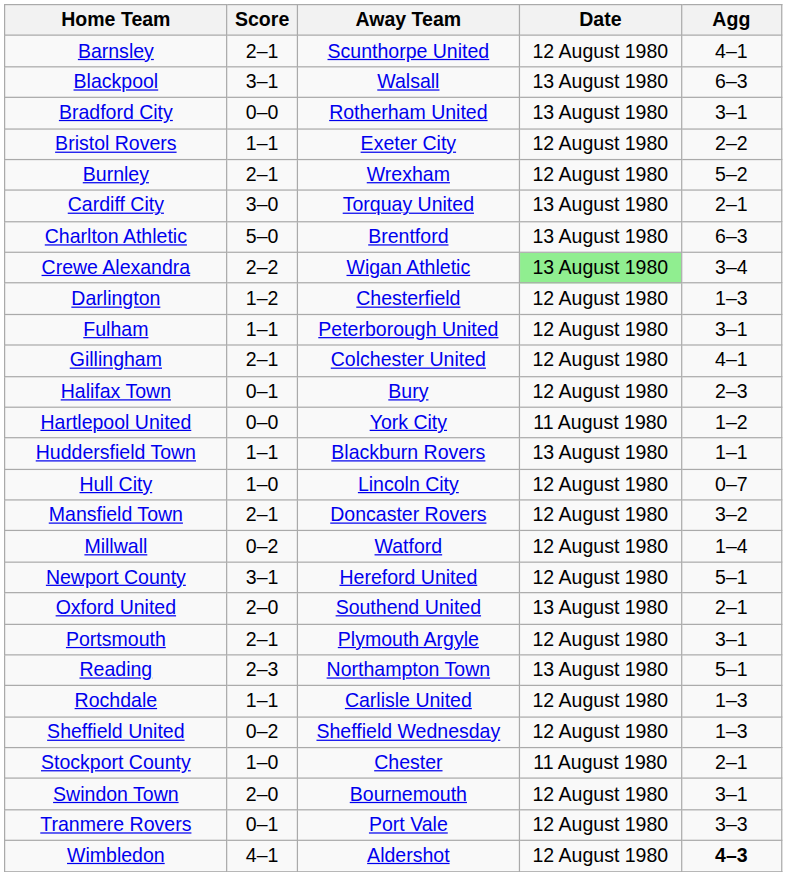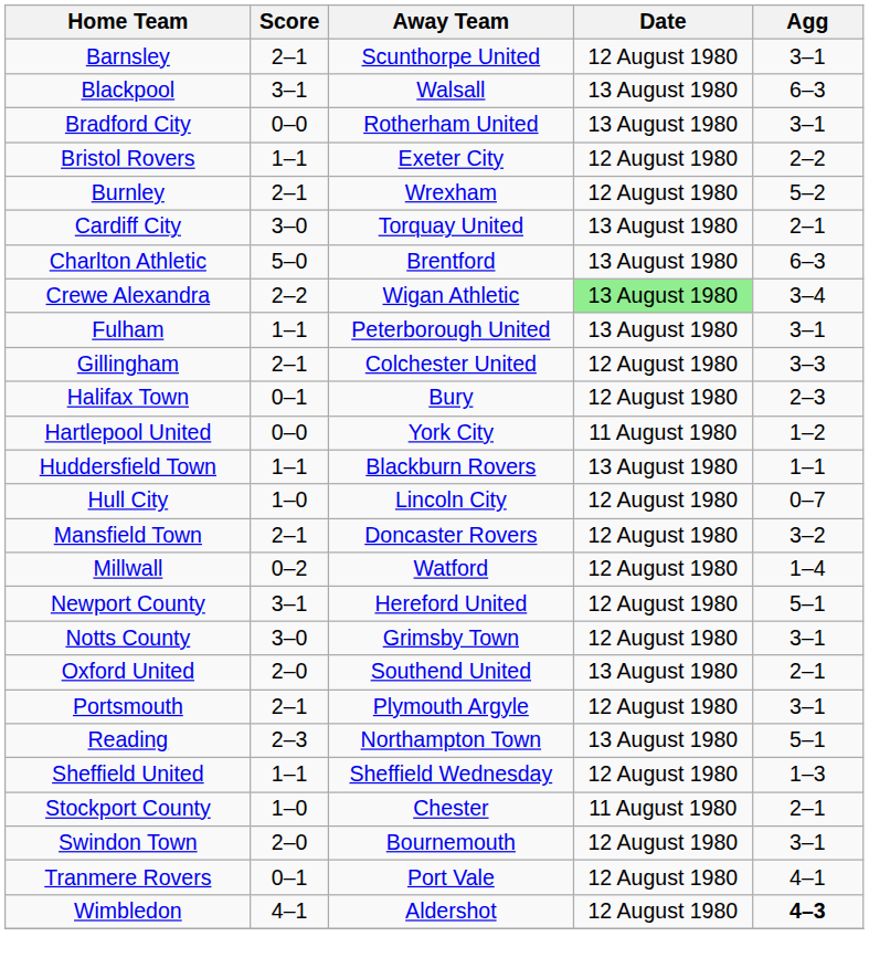Barnsley | Agg: 4–1 -> 3–1
- row: Darlington | 1–2 | Chesterfield | 12 August 1980 | 1–3
Fulham | Date: 12 August 1980 -> 13 August 1980
Gillingham | Agg: 4–1 -> 3–3
+ row: Notts County | 3–0 | Grimsby Town | 12 August 1980 | 3–1
- row: Rochdale | 1–1 | Carlisle United | 12 August 1980 | 1–3
Sheffield United | Score: 0–2 -> 1–1
Tranmere Rovers | Agg: 3–3 -> 4–1
